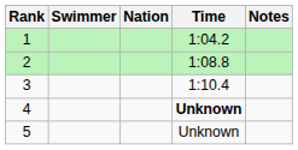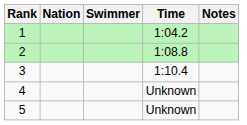columns swapped: Swimmer <-> Nation
4 | Time: bold -> normal
